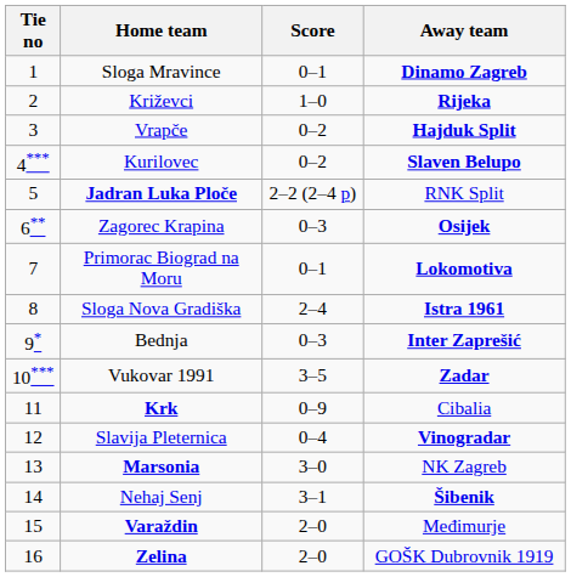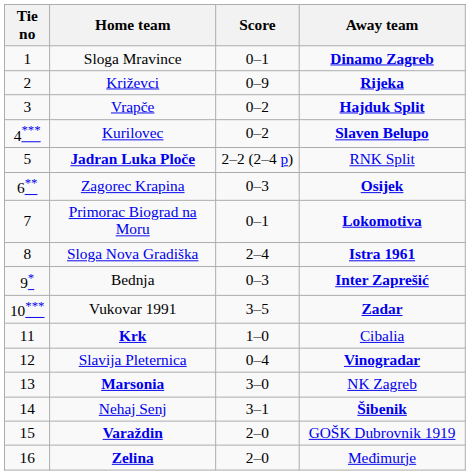Križevci | Score: 1–0 -> 0–9
Krk | Score: 0–9 -> 1–0
Varaždin | Away team: Međimurje -> GOŠK Dubrovnik 1919
Zelina | Away team: GOŠK Dubrovnik 1919 -> Međimurje
